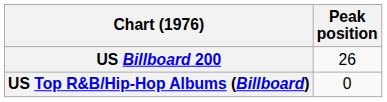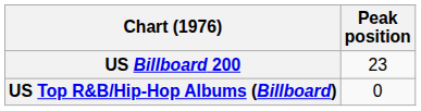US Billboard 200 | Peak position: 26 -> 23
